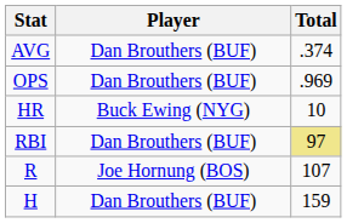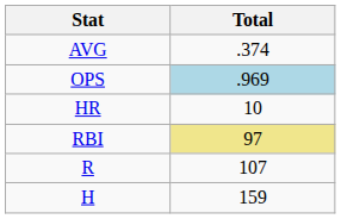- column: Player | Dan Brouthers (BUF) | Dan Brouthers (BUF) | Buck Ewing (NYG) | Dan Brouthers (BUF) | Joe Hornung (BOS) | Dan Brouthers (BUF)
OPS | Total: no background -> lightblue background
